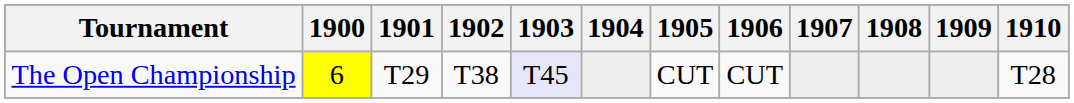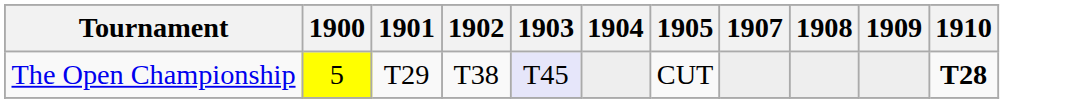- column: 1906 | CUT
The Open Championship | 1900: 6 -> 5
The Open Championship | 1910: normal -> bold
